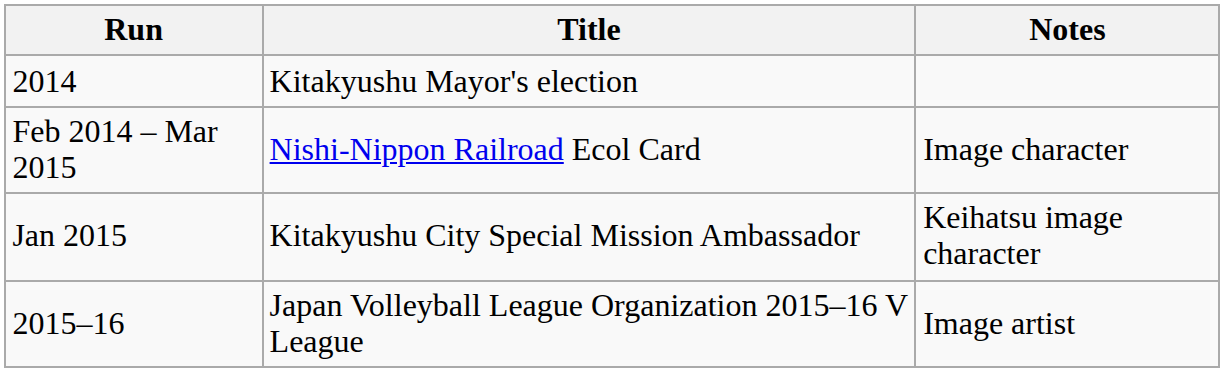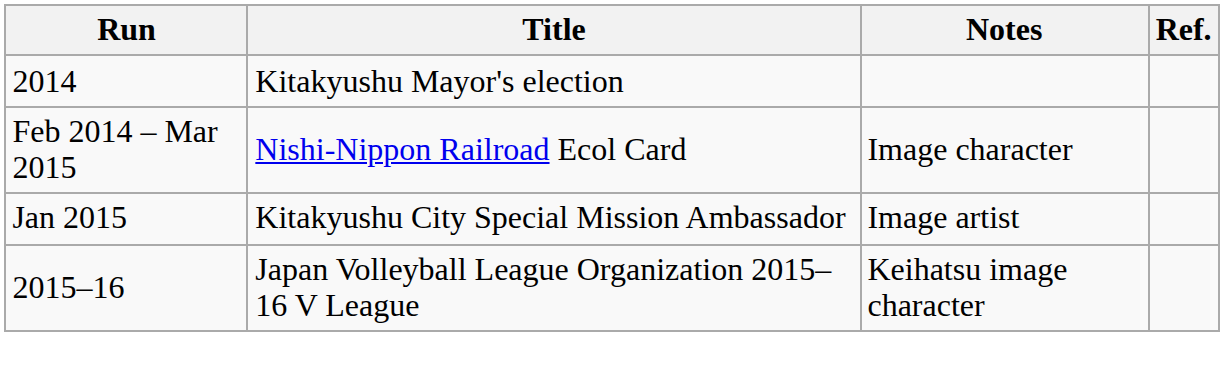+ column: Ref.
Jan 2015 | Notes: Keihatsu image character -> Image artist
2015–16 | Notes: Image artist -> Keihatsu image character
